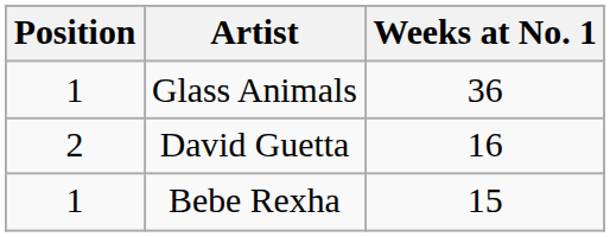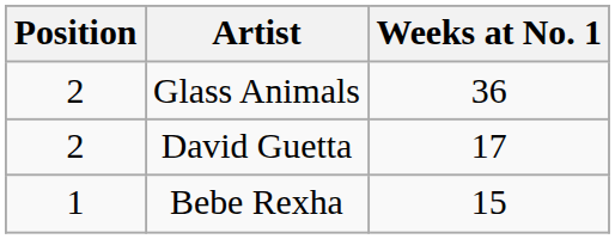Glass Animals | Position: 1 -> 2
David Guetta | Weeks at No. 1: 16 -> 17
